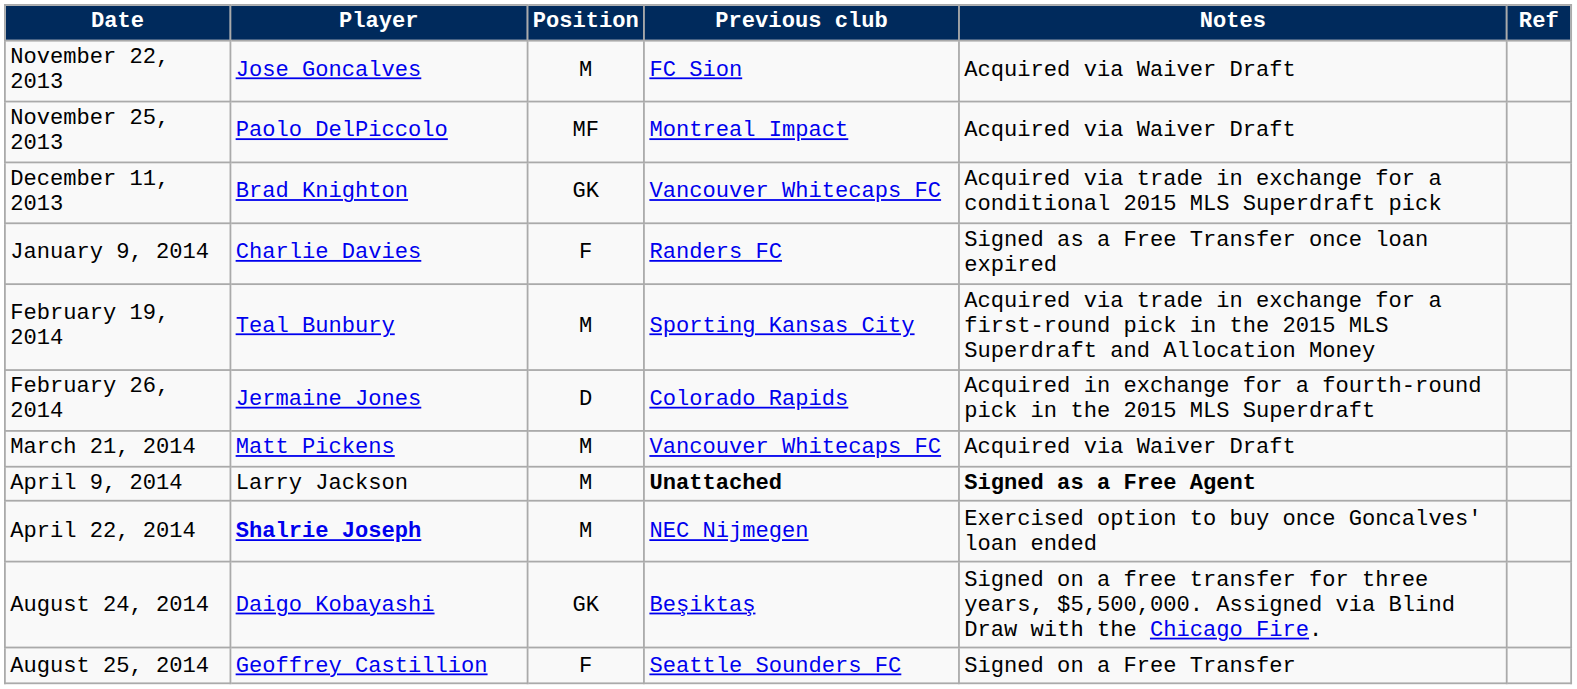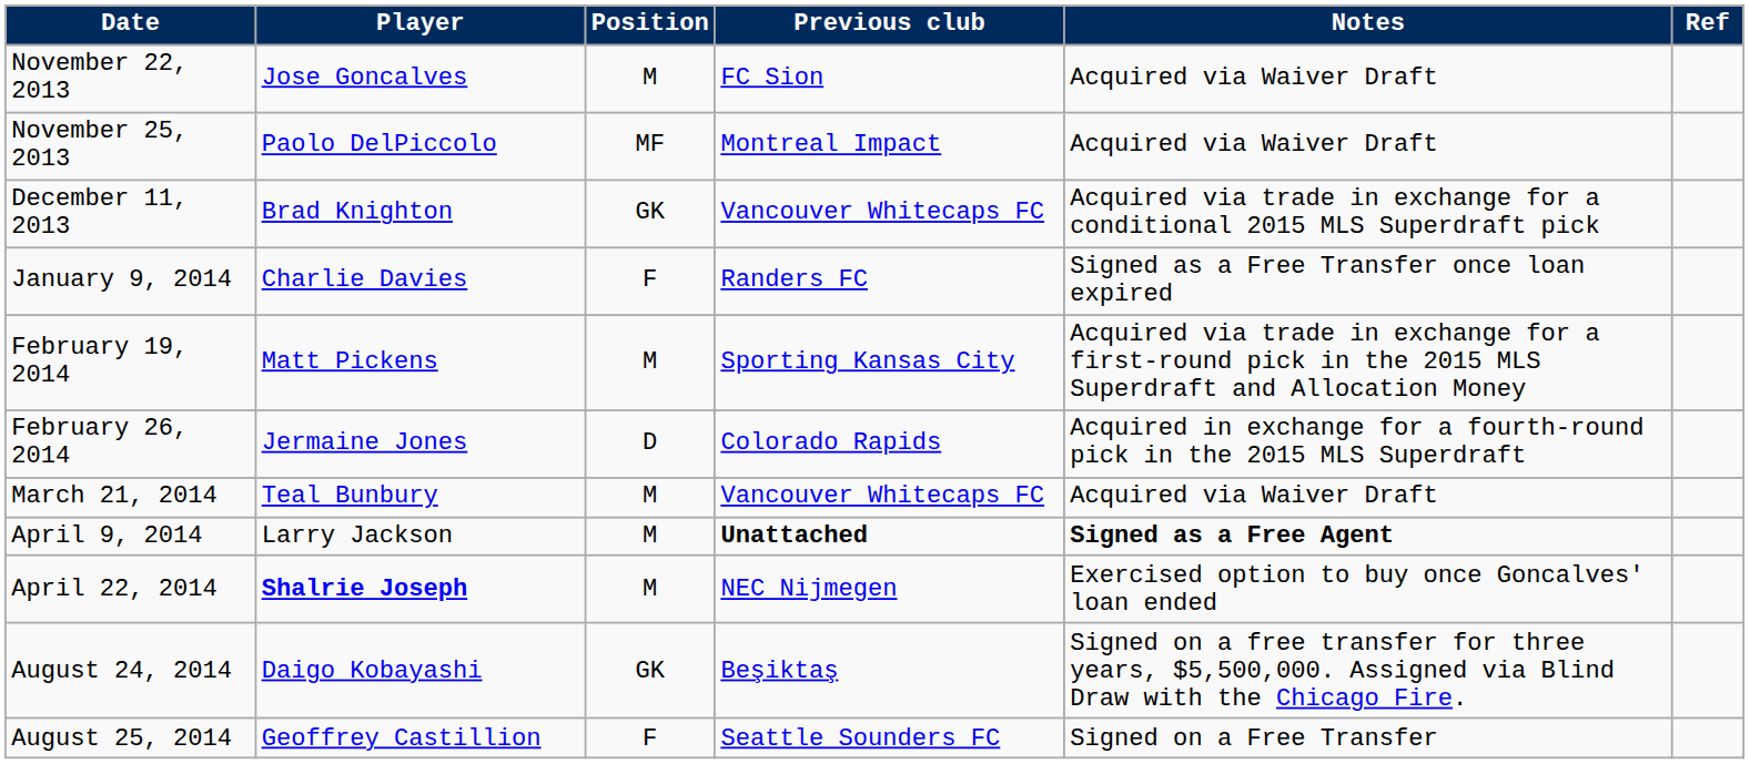February 19, 2014 | Player: Teal Bunbury -> Matt Pickens
March 21, 2014 | Player: Matt Pickens -> Teal Bunbury
